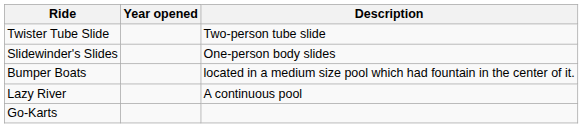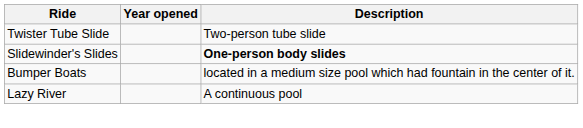Slidewinder's Slides | Description: normal -> bold
- row: Go-Karts
